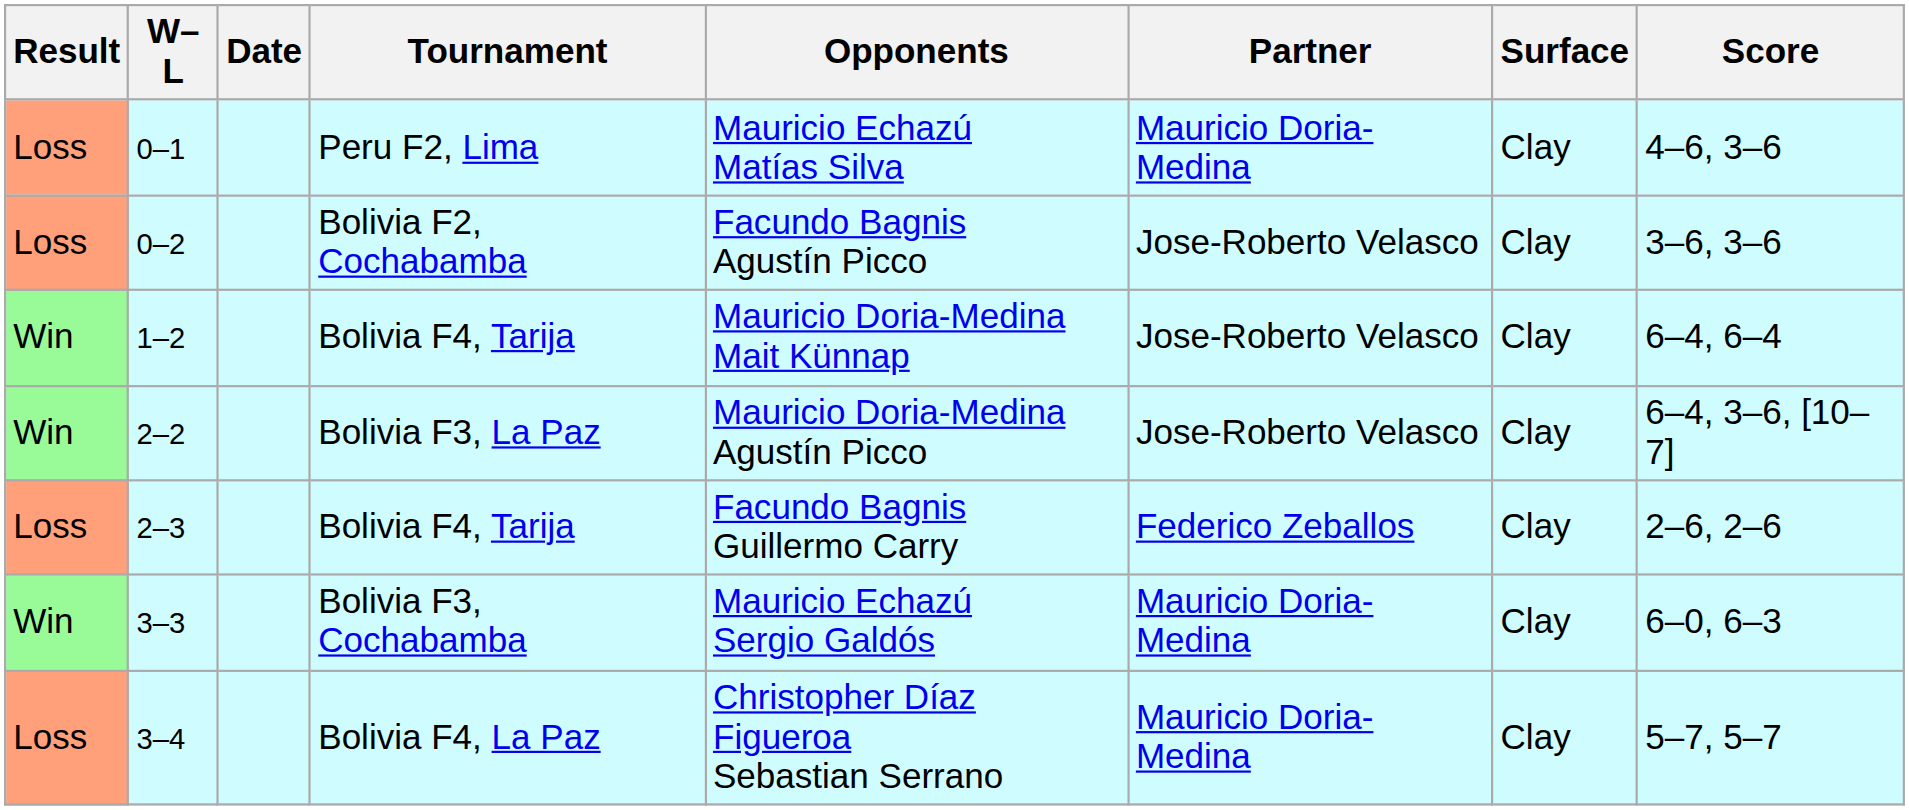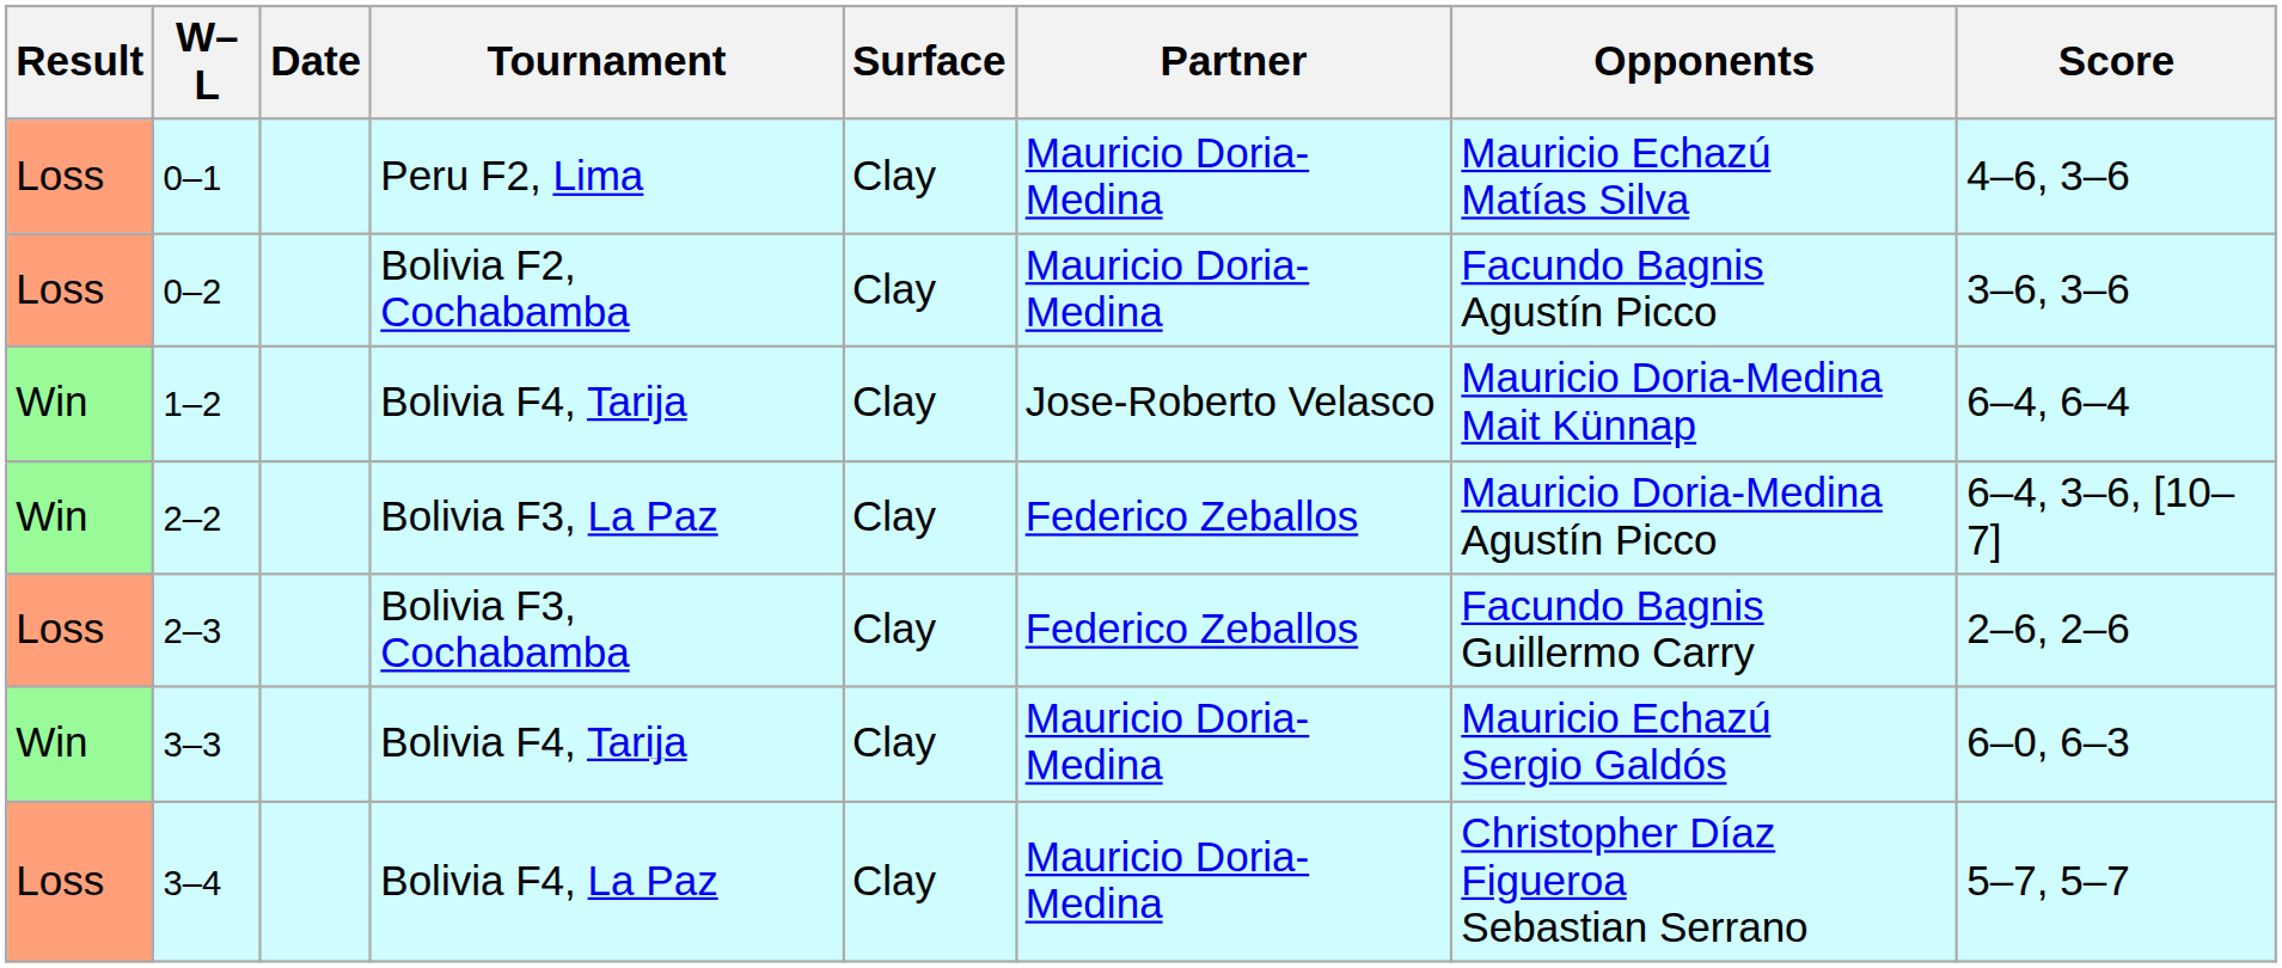columns swapped: Surface <-> Opponents
0–2 | Partner: Jose-Roberto Velasco -> Mauricio Doria-Medina
2–2 | Partner: Jose-Roberto Velasco -> Federico Zeballos
2–3 | Tournament: Bolivia F4, Tarija -> Bolivia F3, Cochabamba
3–3 | Tournament: Bolivia F3, Cochabamba -> Bolivia F4, Tarija
